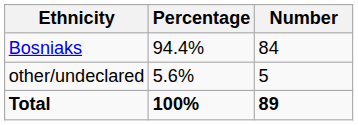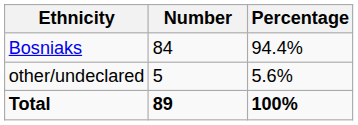columns swapped: Number <-> Percentage
